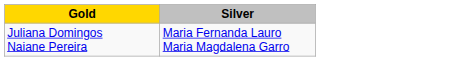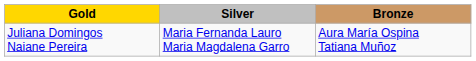+ column: Bronze | Aura María Ospina Tatiana Muñoz
